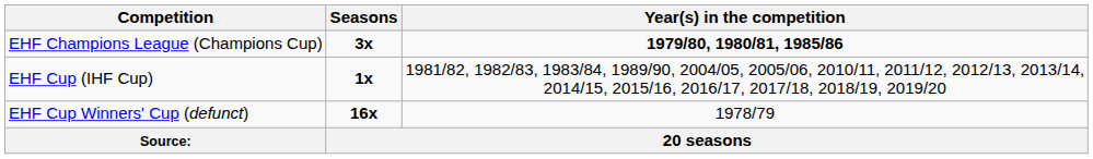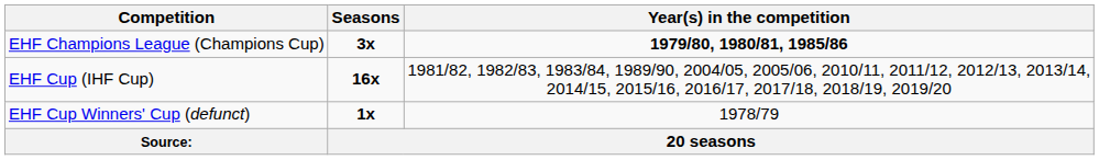EHF Cup (IHF Cup) | Seasons: 1x -> 16x
EHF Cup Winners' Cup (defunct) | Seasons: 16x -> 1x
